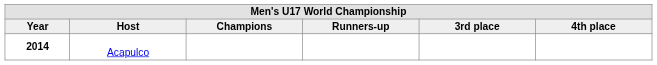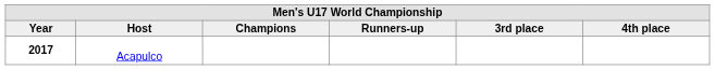Acapulco | Year: 2014 -> 2017
